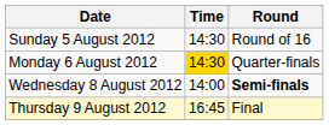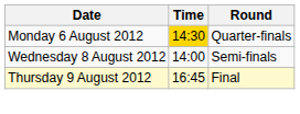- row: Sunday 5 August 2012 | 14:30 | Round of 16
Wednesday 8 August 2012 | Round: bold -> normal
